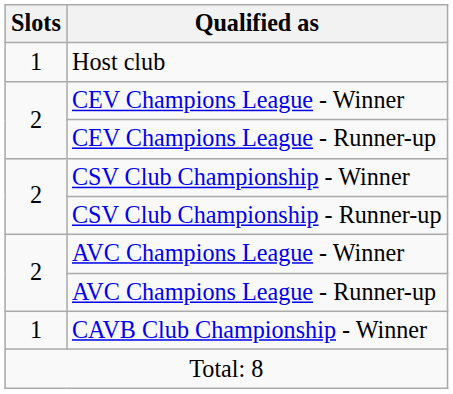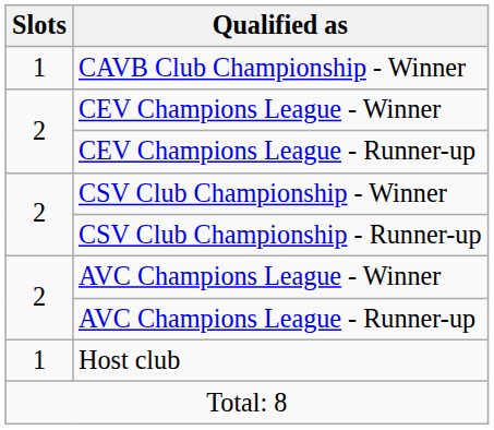rows swapped: Host club <-> CAVB Club Championship - Winner
